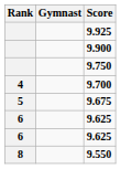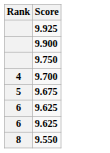- column: Gymnast
